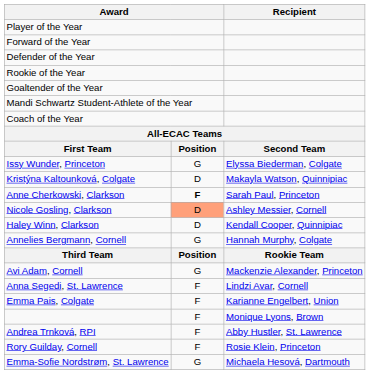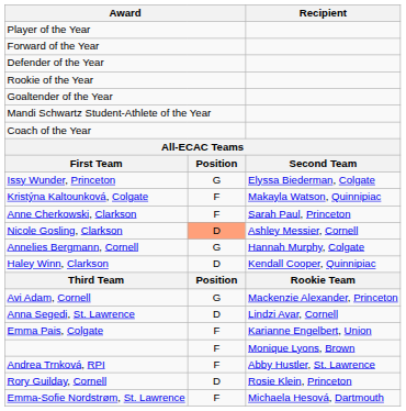Kristýna Kaltounková, Colgate | column 2: D -> F
Anne Cherkowski, Clarkson | column 2: bold -> normal
rows swapped: Haley Winn, Clarkson <-> Annelies Bergmann, Cornell
Anna Segedi, St. Lawrence | column 2: F -> D
Rory Guilday, Cornell | column 2: F -> D
Emma-Sofie Nordstrøm, St. Lawrence | column 2: G -> F
